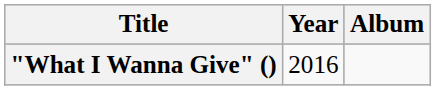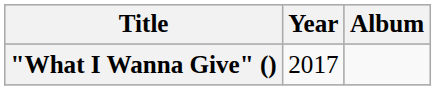"What I Wanna Give" () | Year: 2016 -> 2017
